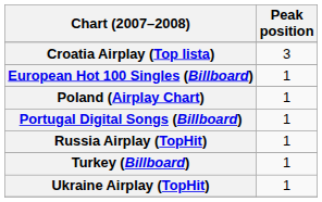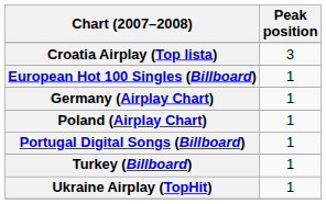+ row: Germany (Airplay Chart) | 1
- row: Russia Airplay (TopHit) | 1
